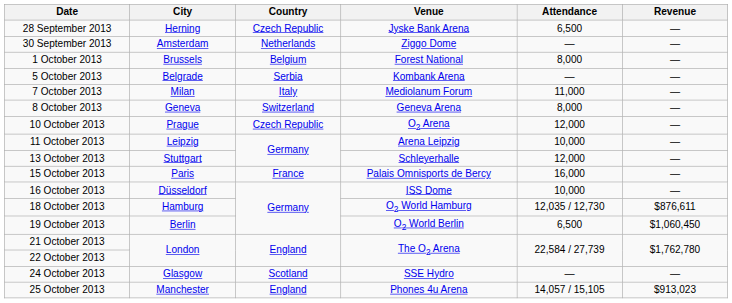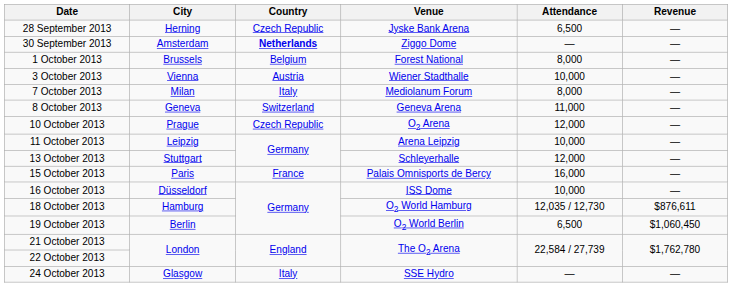30 September 2013 | Country: normal -> bold
+ row: 3 October 2013 | Vienna | Austria | Wiener Stadthalle | 10,000 | —
- row: 5 October 2013 | Belgrade | Serbia | Kombank Arena | — | —
7 October 2013 | Attendance: 11,000 -> 8,000
8 October 2013 | Attendance: 8,000 -> 11,000
24 October 2013 | Country: Scotland -> Italy
- row: 25 October 2013 | Manchester | England | Phones 4u Arena | 14,057 / 15,105 | $913,023
